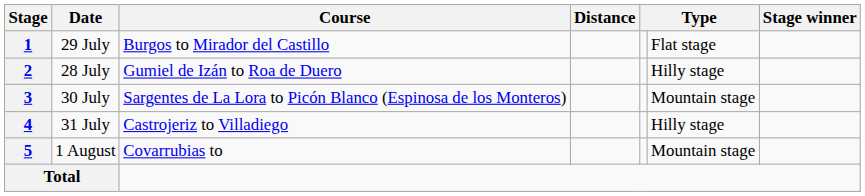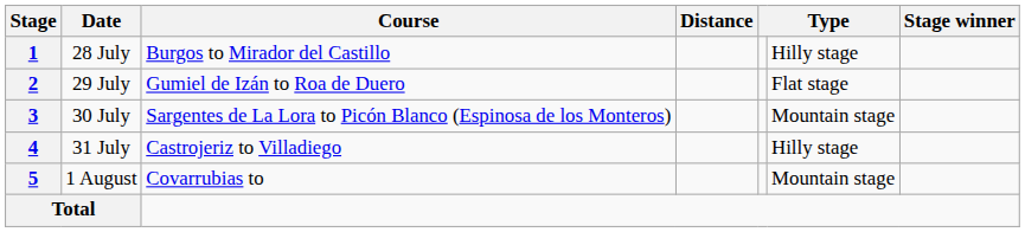1 | Date: 29 July -> 28 July
1 | column 6: Flat stage -> Hilly stage
2 | Date: 28 July -> 29 July
2 | column 6: Hilly stage -> Flat stage
